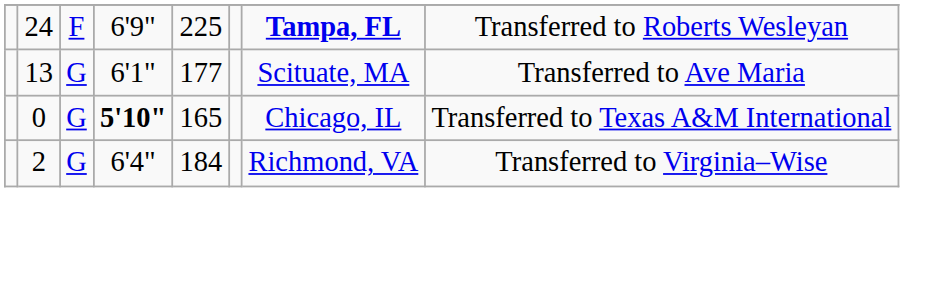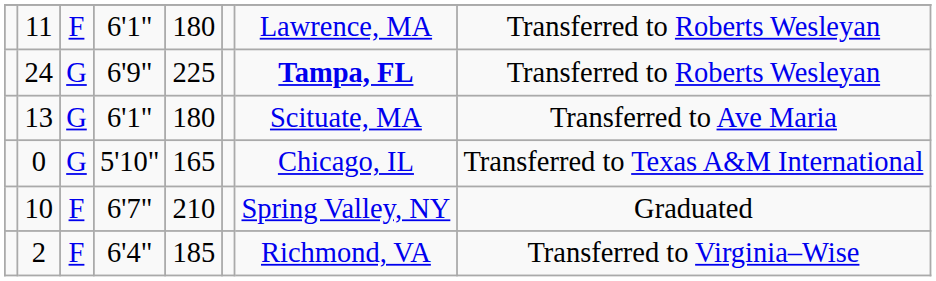+ row: 11 | F | 6'1" | 180 | Lawrence, MA | Transferred to Roberts Wesleyan
24 | column 3: F -> G
13 | column 5: 177 -> 180
0 | column 4: bold -> normal
+ row: 10 | F | 6'7" | 210 | Spring Valley, NY | Graduated
2 | column 3: G -> F
2 | column 5: 184 -> 185
